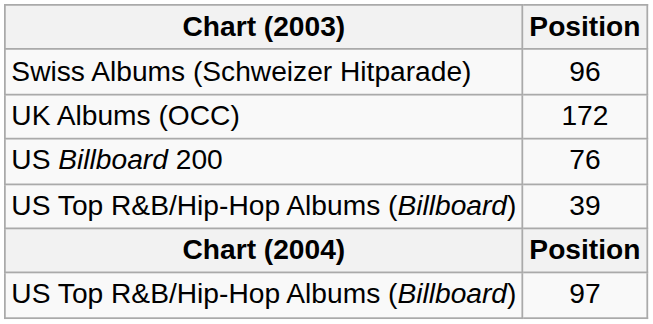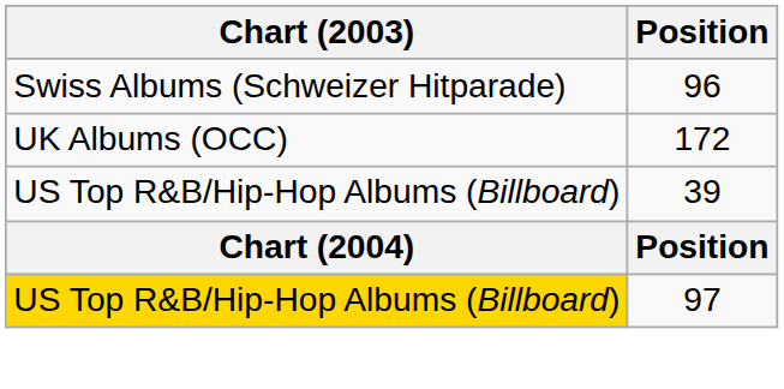- row: US Billboard 200 | 76
97 | Chart (2003): no background -> gold background
